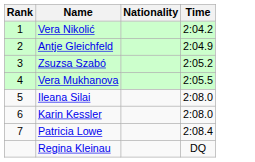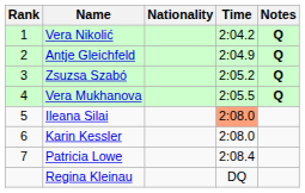+ column: Notes | Q | Q | Q | Q
Ileana Silai | Time: no background -> lightsalmon background
